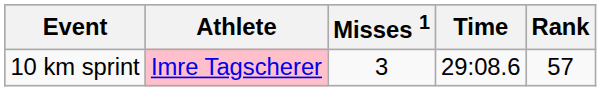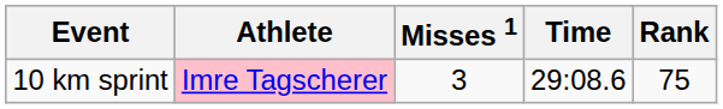10 km sprint | Rank: 57 -> 75
